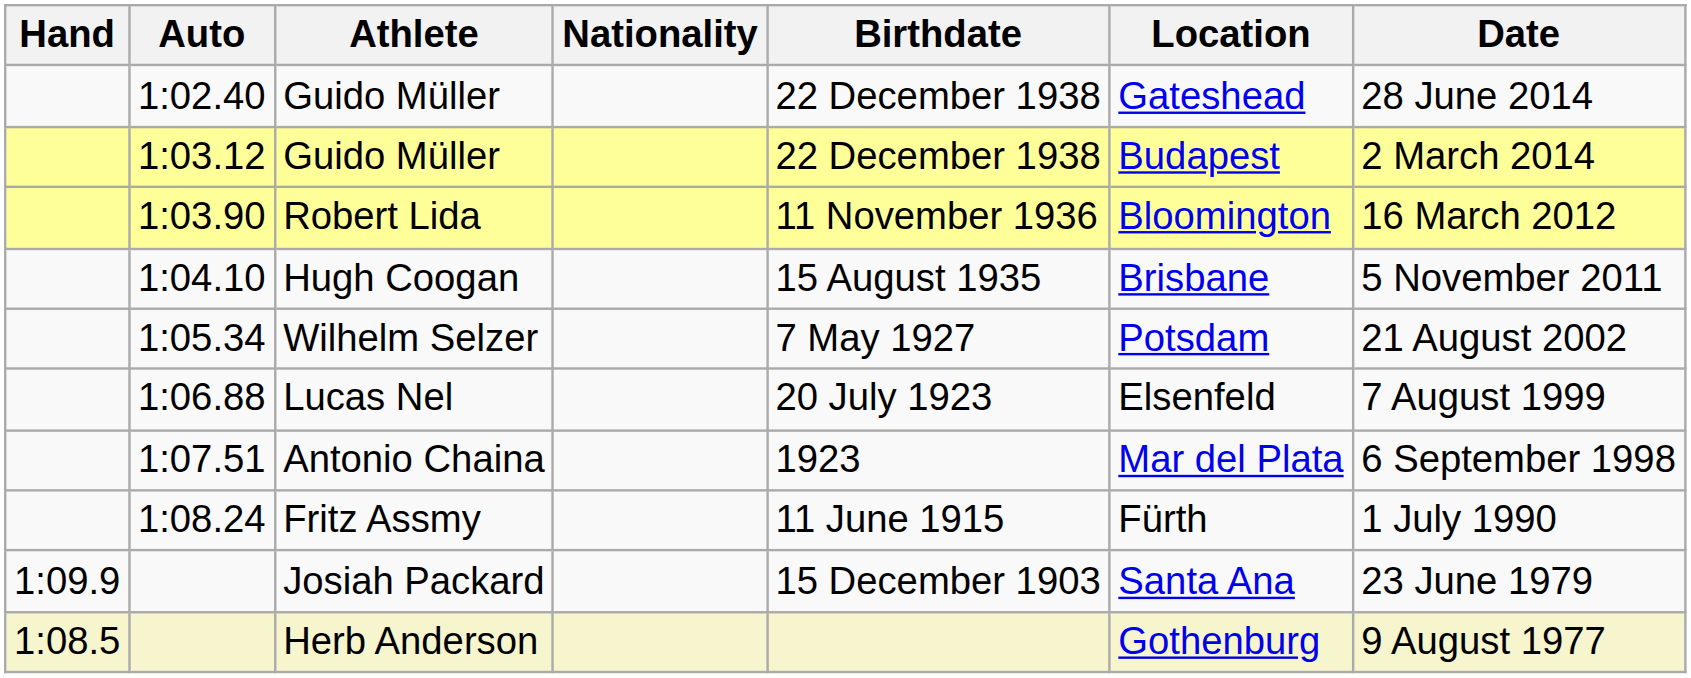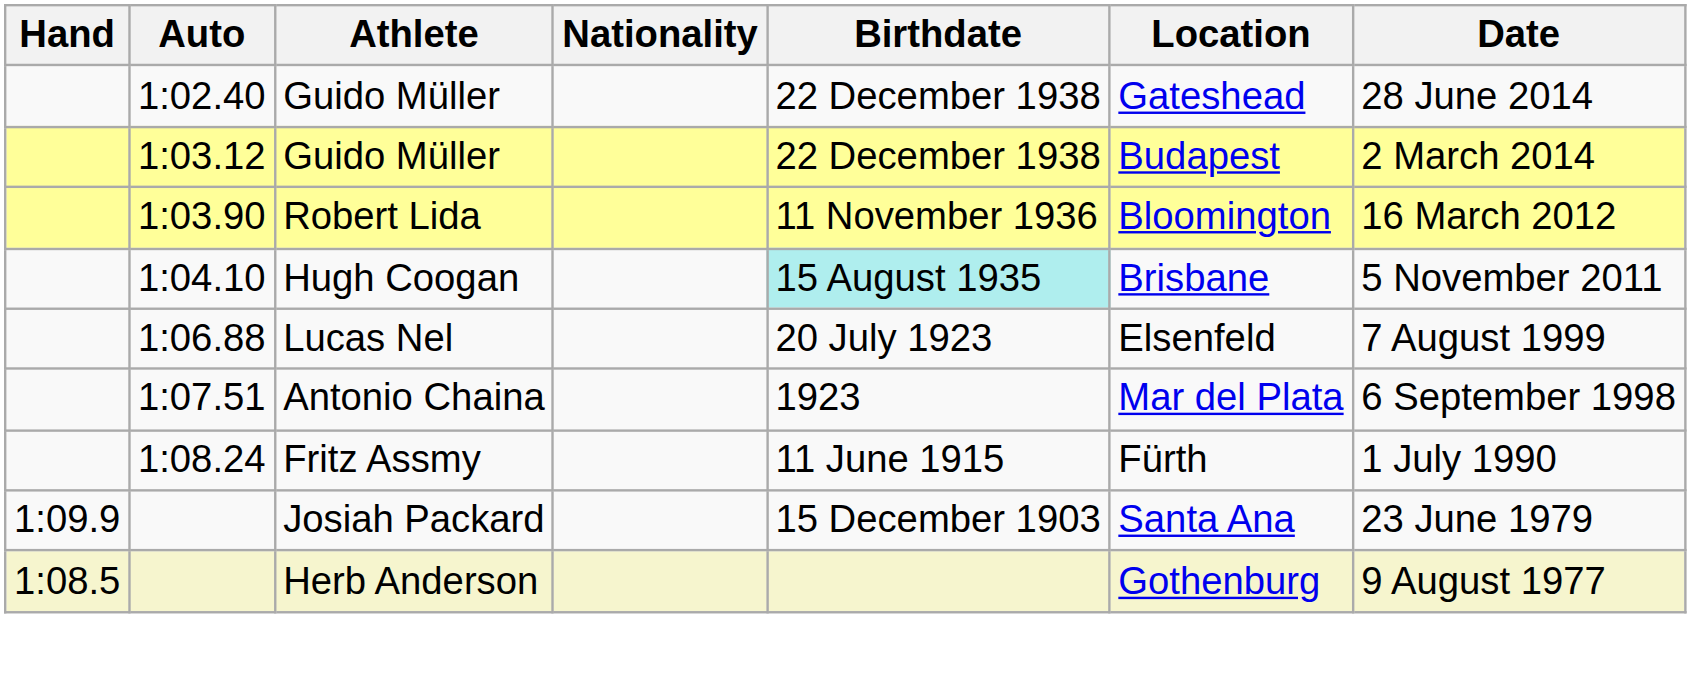Hugh Coogan | Birthdate: no background -> paleturquoise background
- row: 1:05.34 | Wilhelm Selzer | 7 May 1927 | Potsdam | 21 August 2002
